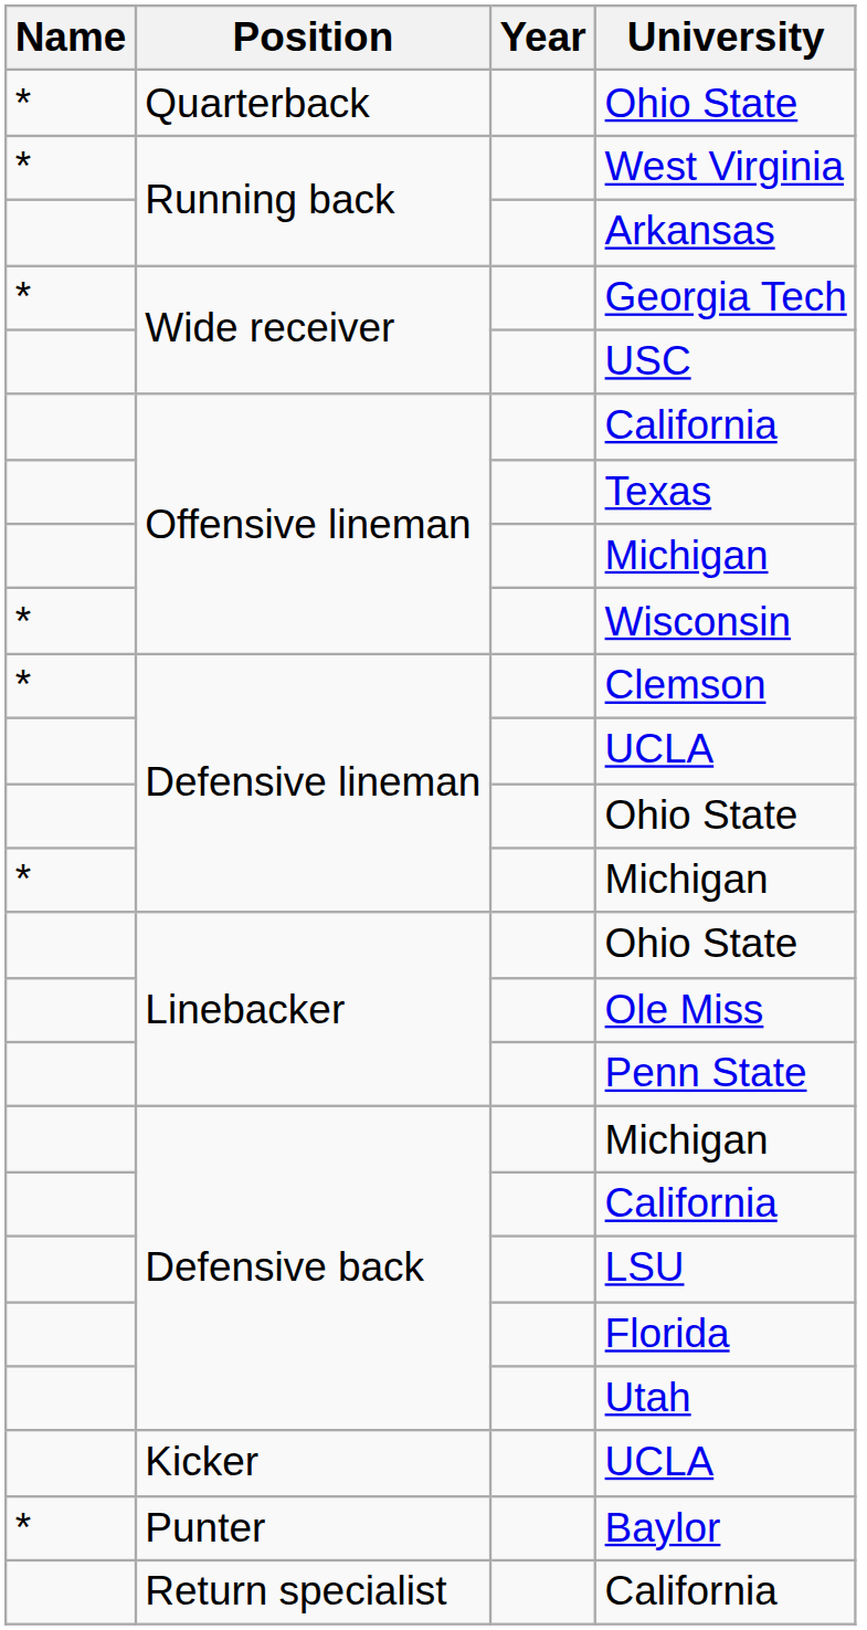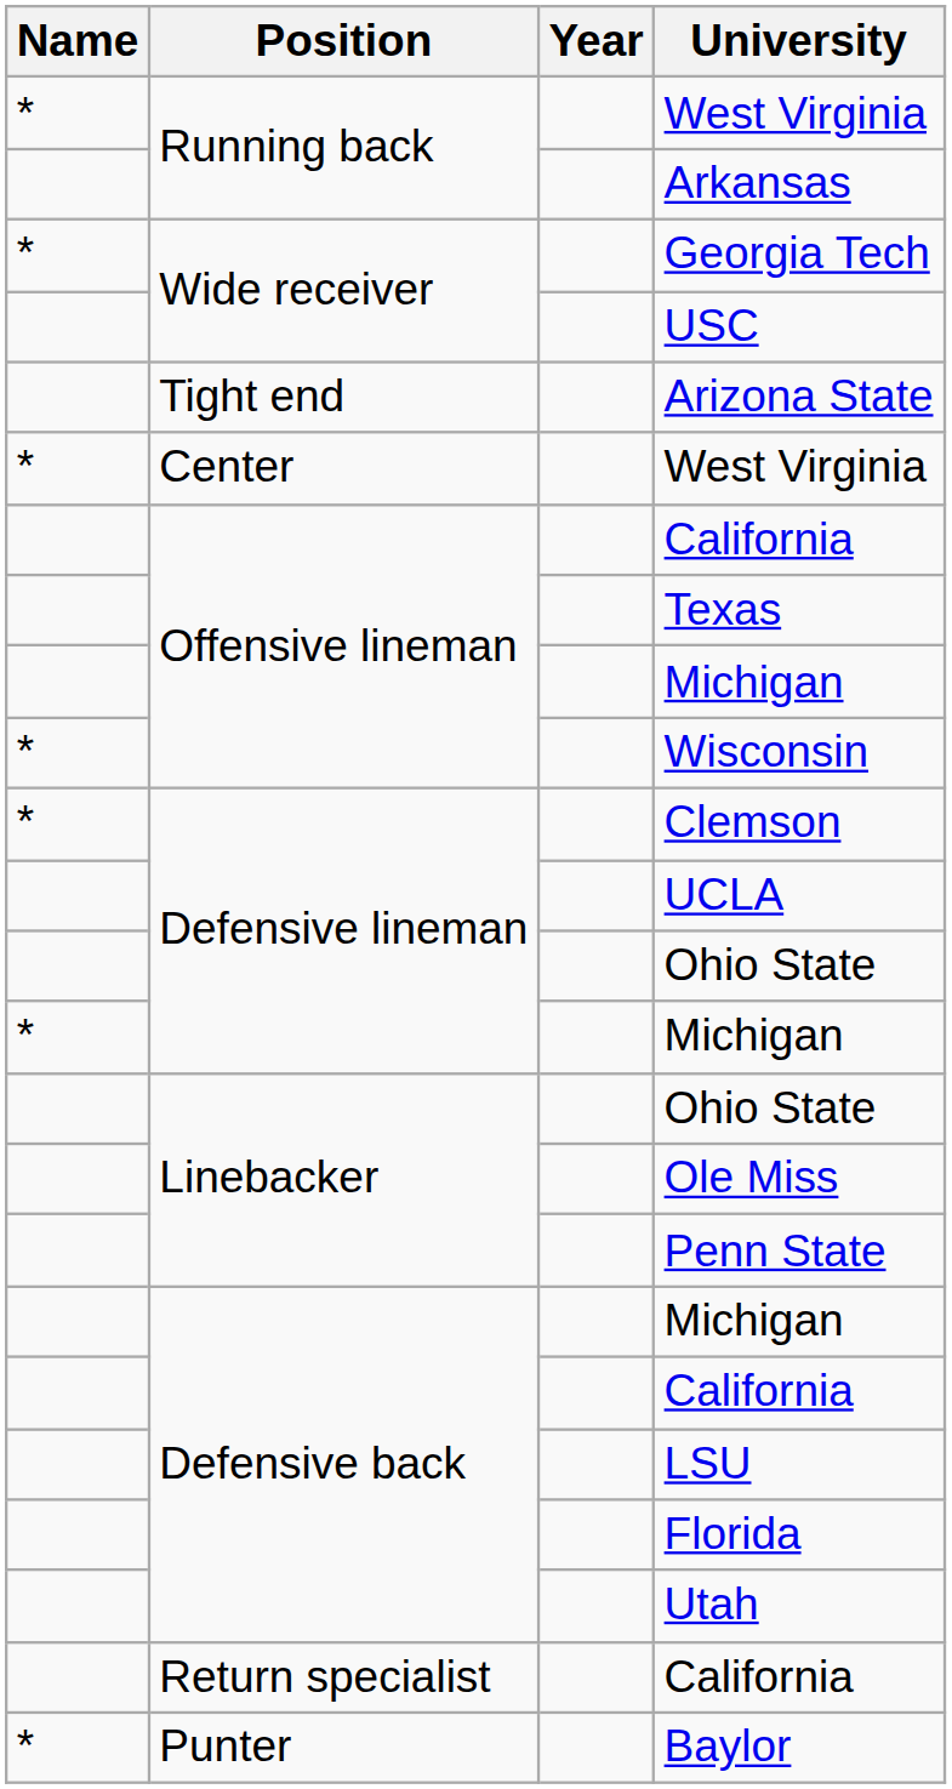- row: * | Quarterback | Ohio State
+ row: Tight end | Arizona State
+ row: * | Center | West Virginia
- row: Kicker | UCLA
rows swapped: Baylor <-> Return specialist / California
